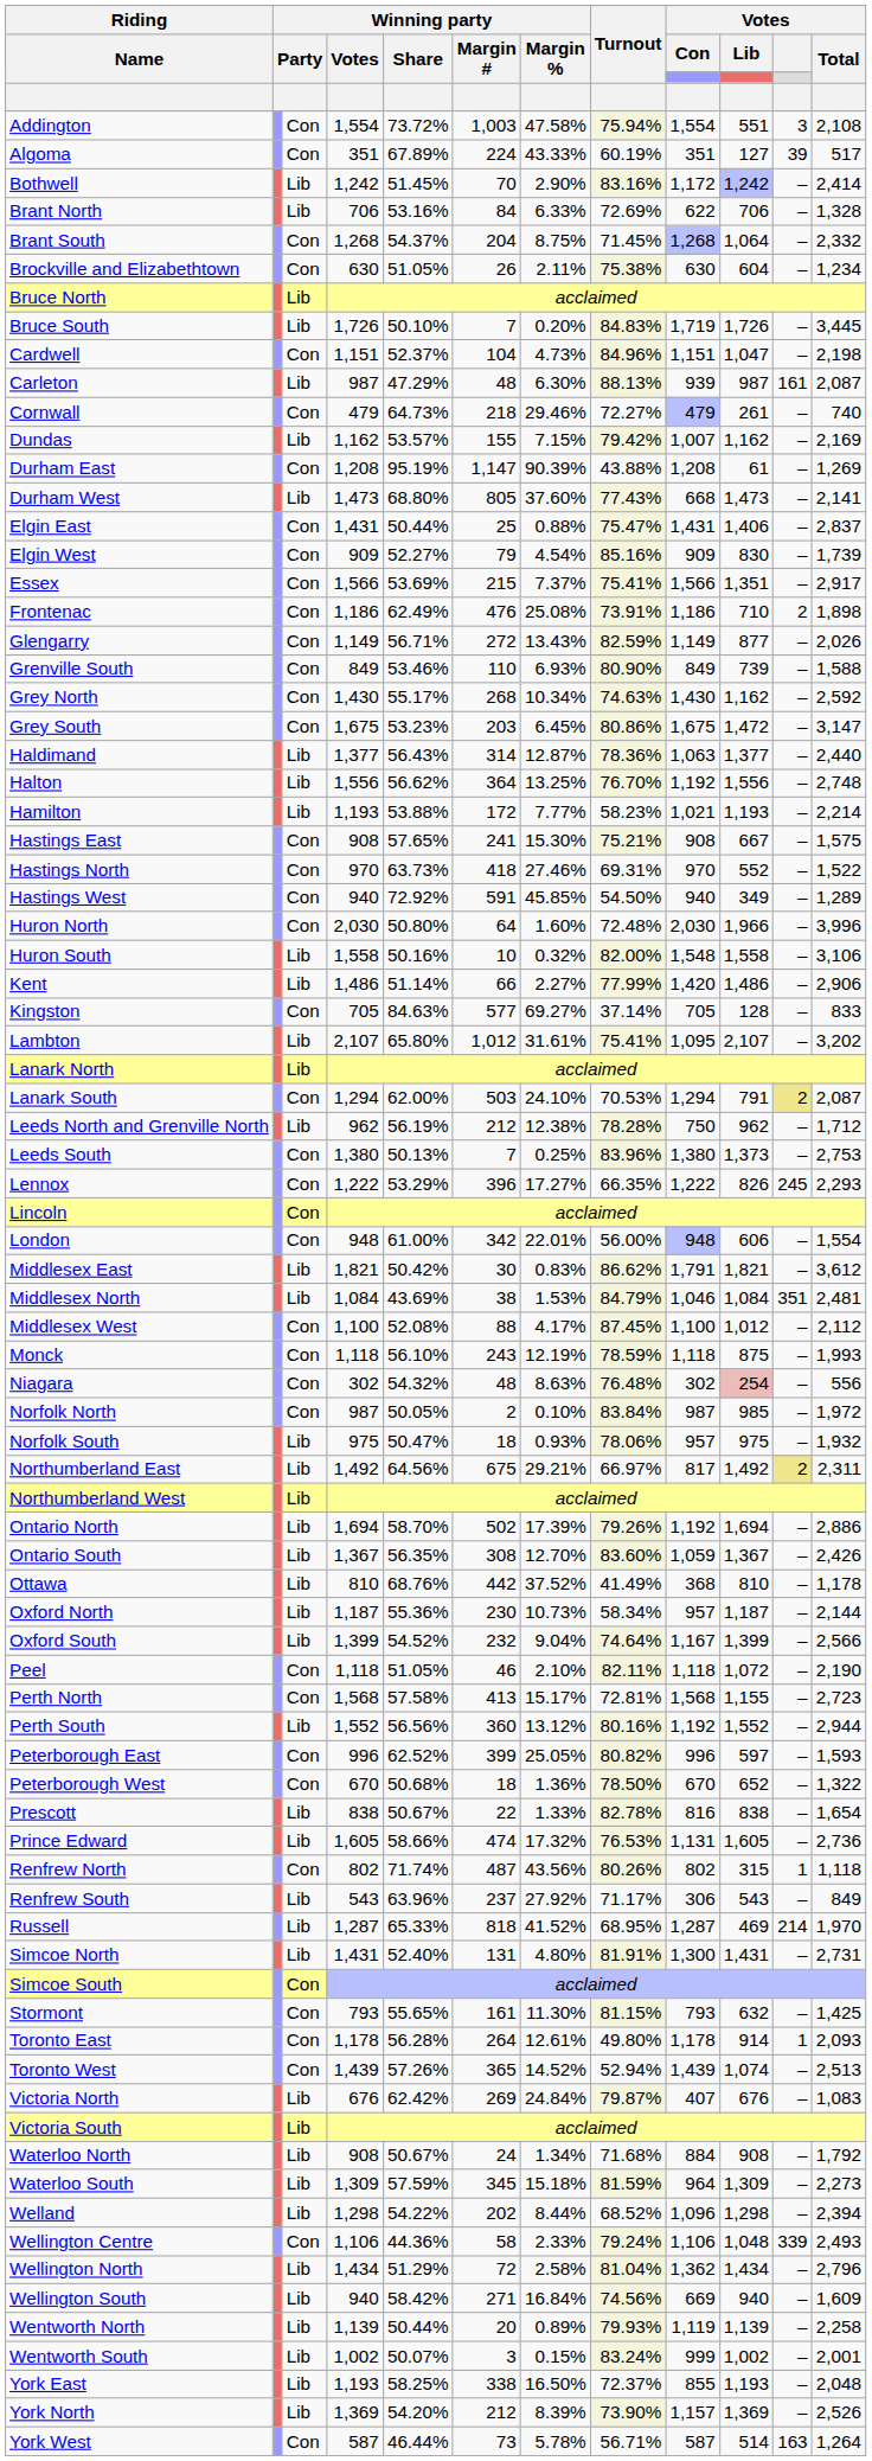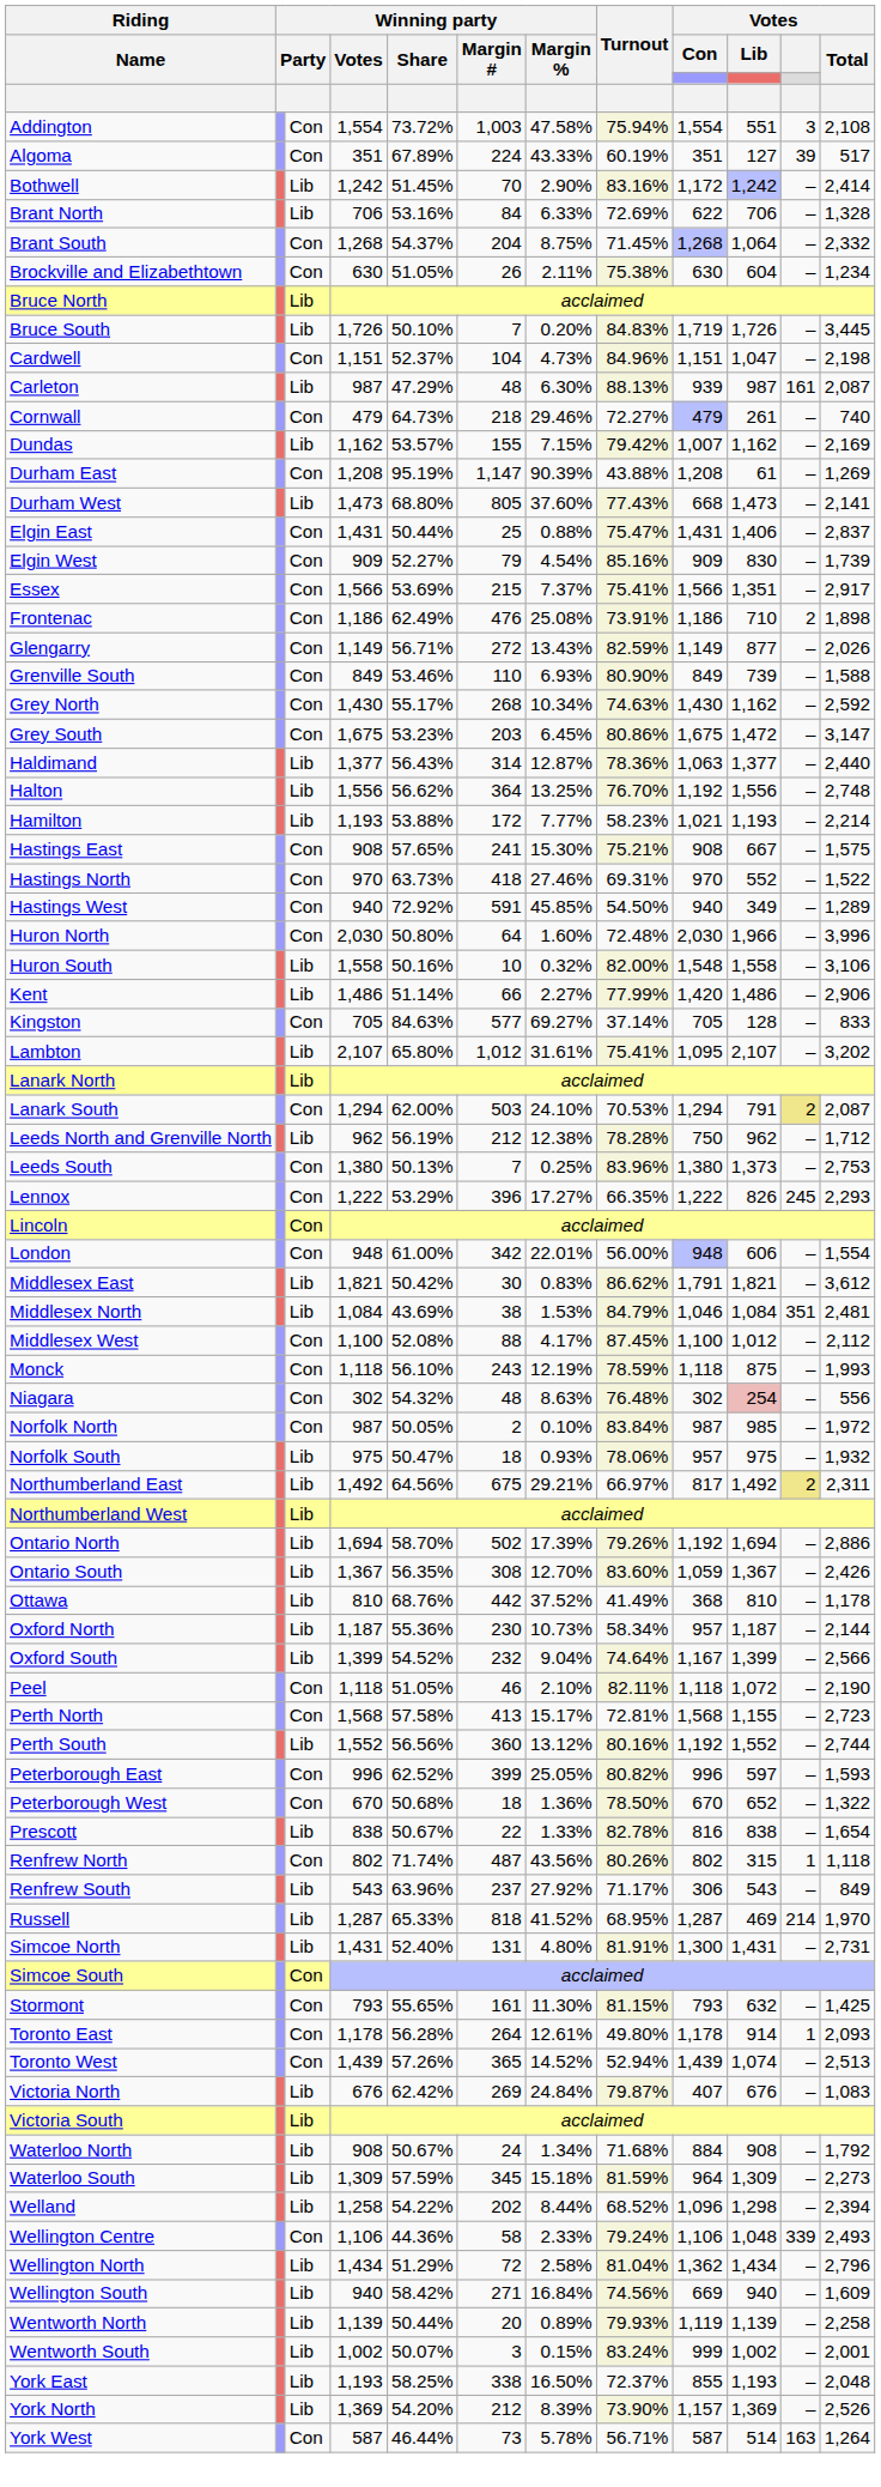Perth South | Votes / Total: 2,944 -> 2,744
- row: Prince Edward | Lib | 1,605 | 58.66% | 474 | 17.32% | 76.53% | 1,131 | 1,605 | – | 2,736
Welland | Winning party / Votes: 1,298 -> 1,258
